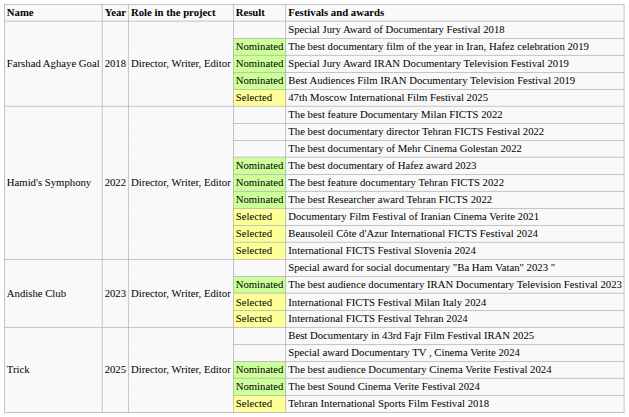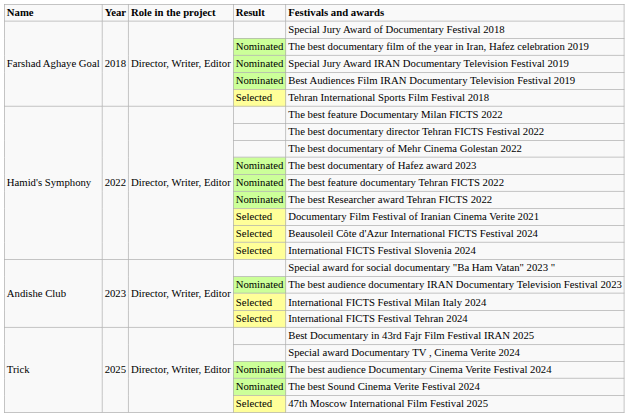Farshad Aghaye Goal / Selected | Festivals and awards: 47th Moscow International Film Festival 2025 -> Tehran International Sports Film Festival 2018
Trick / Selected | Festivals and awards: Tehran International Sports Film Festival 2018 -> 47th Moscow International Film Festival 2025
